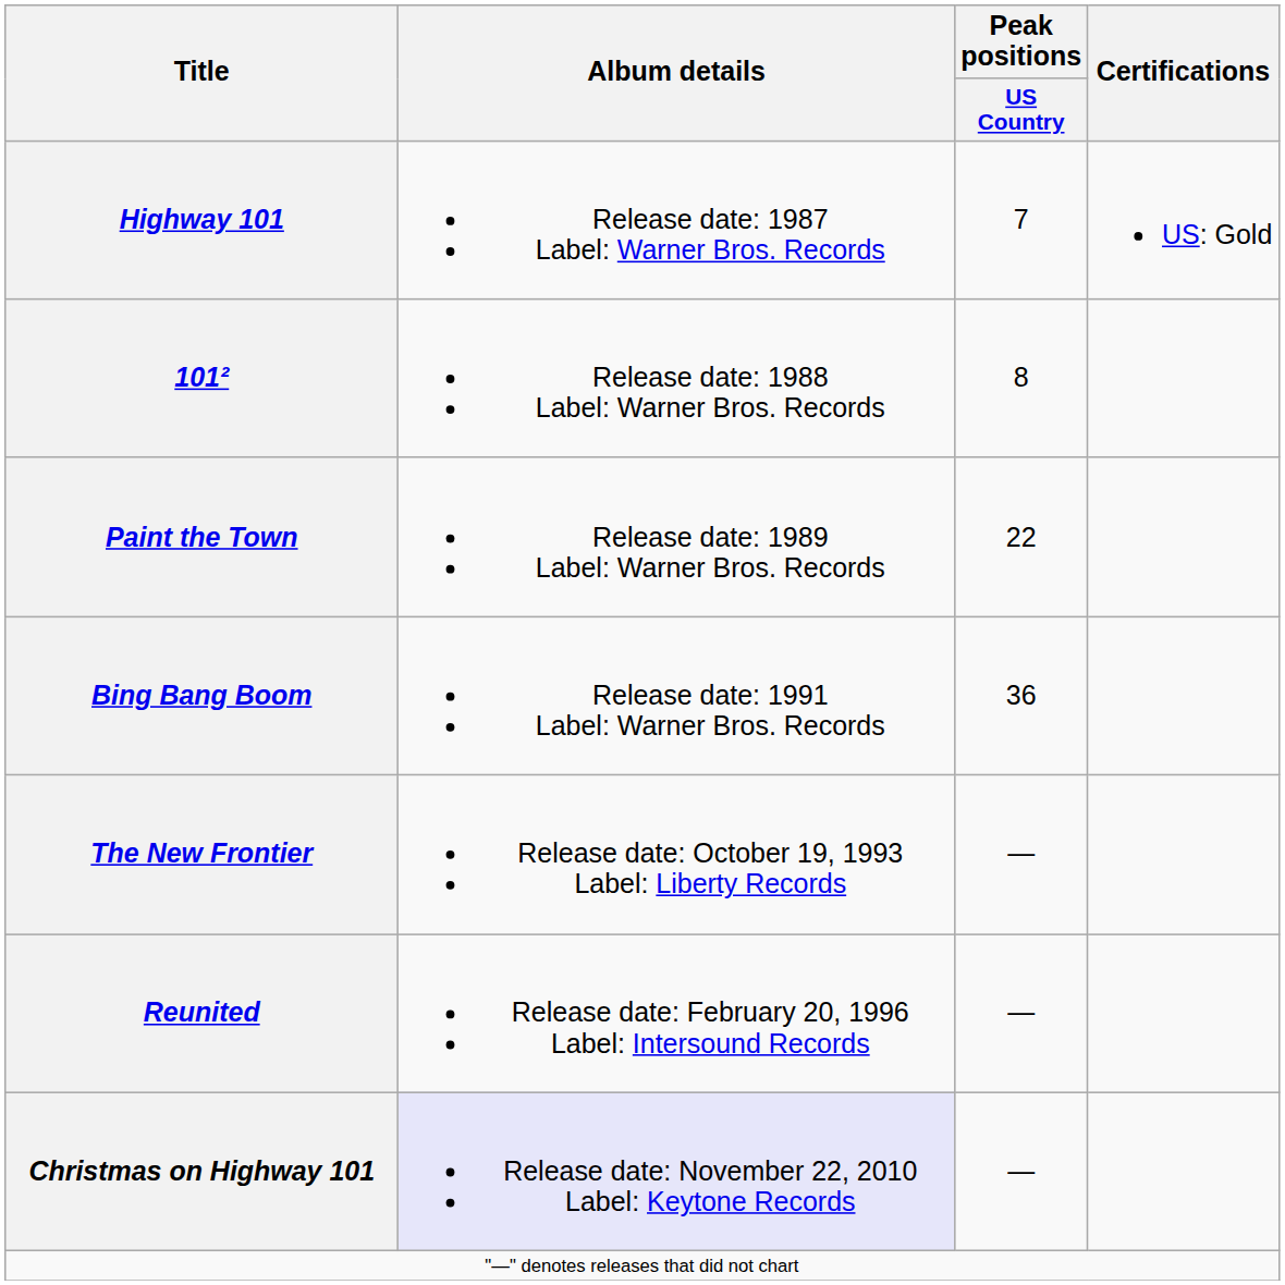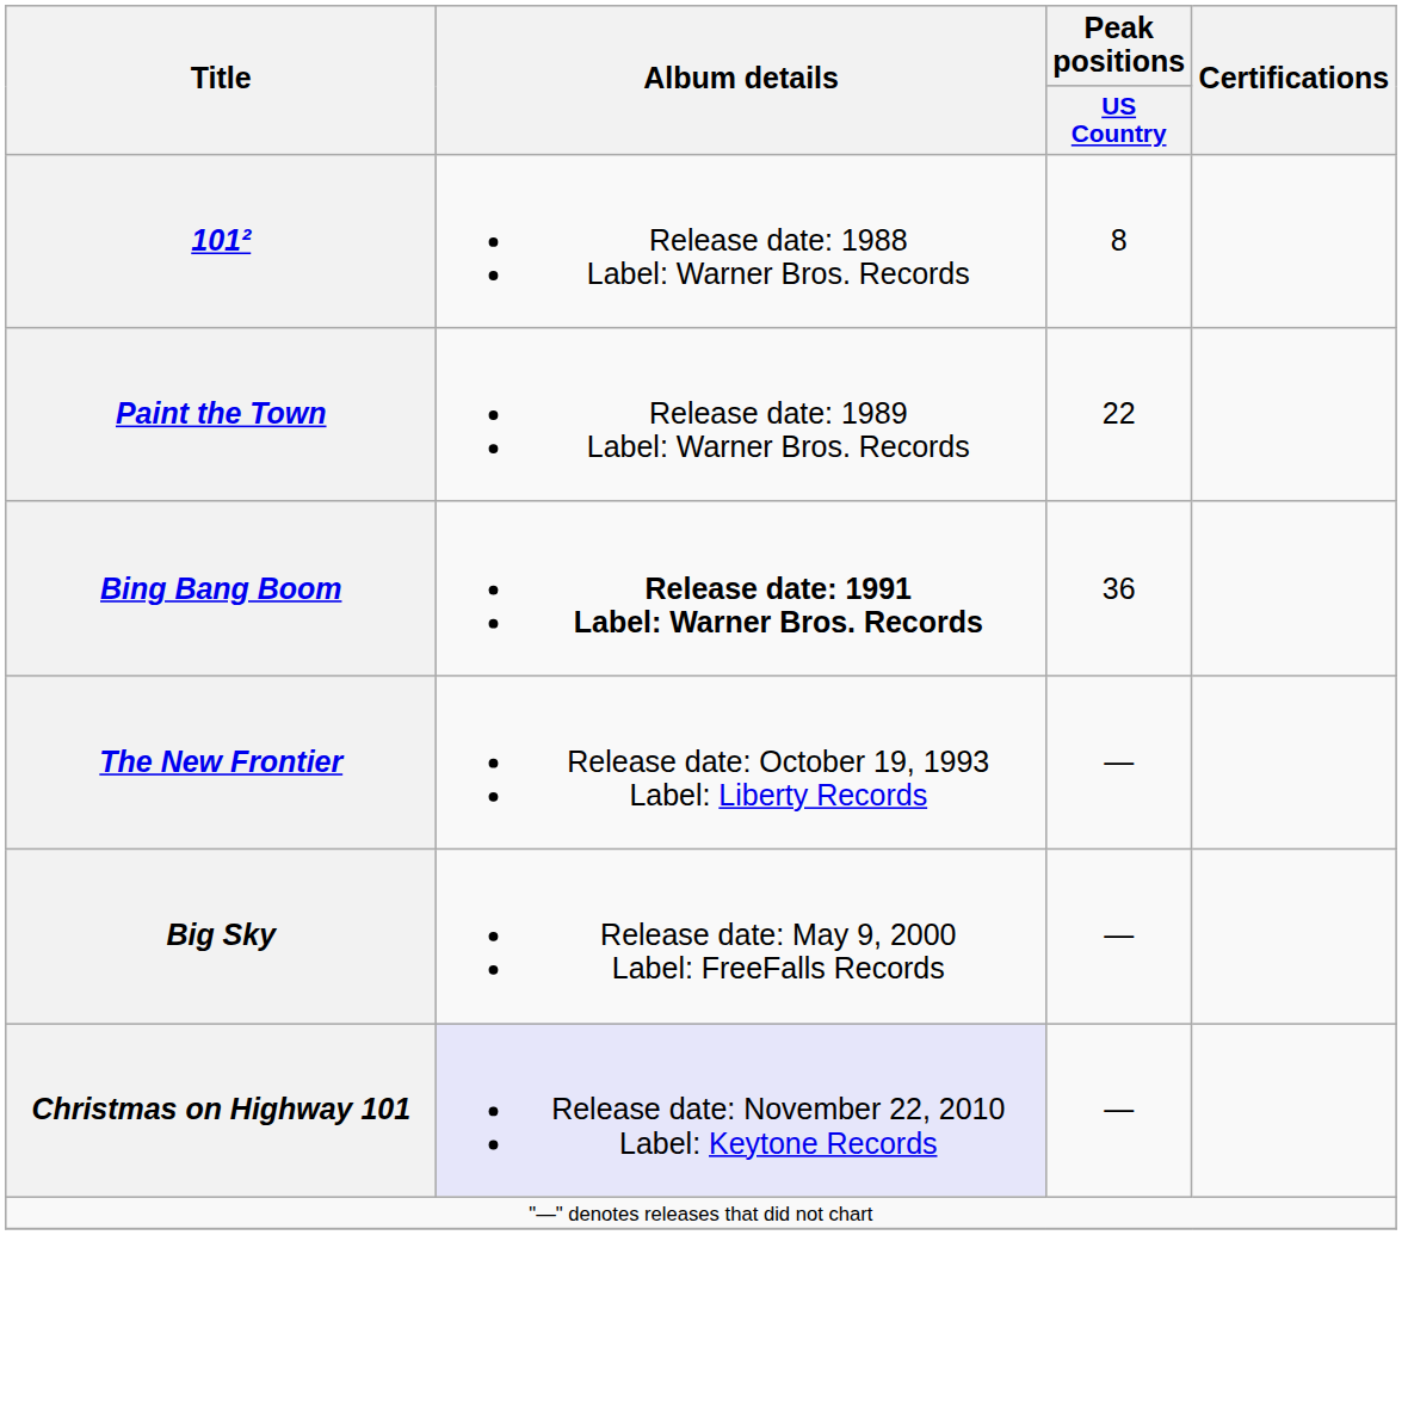- row: Highway 101 | Release date: 1987 Label: Warner Bros. Records | 7 | US: Gold
Bing Bang Boom | Album details: normal -> bold
- row: Reunited | Release date: February 20, 1996 Label: Intersound Records | —
+ row: Big Sky | Release date: May 9, 2000 Label: FreeFalls Records | —
